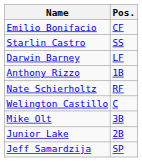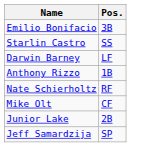Emilio Bonifacio | Pos.: CF -> 3B
- row: Welington Castillo | C
Mike Olt | Pos.: 3B -> CF
